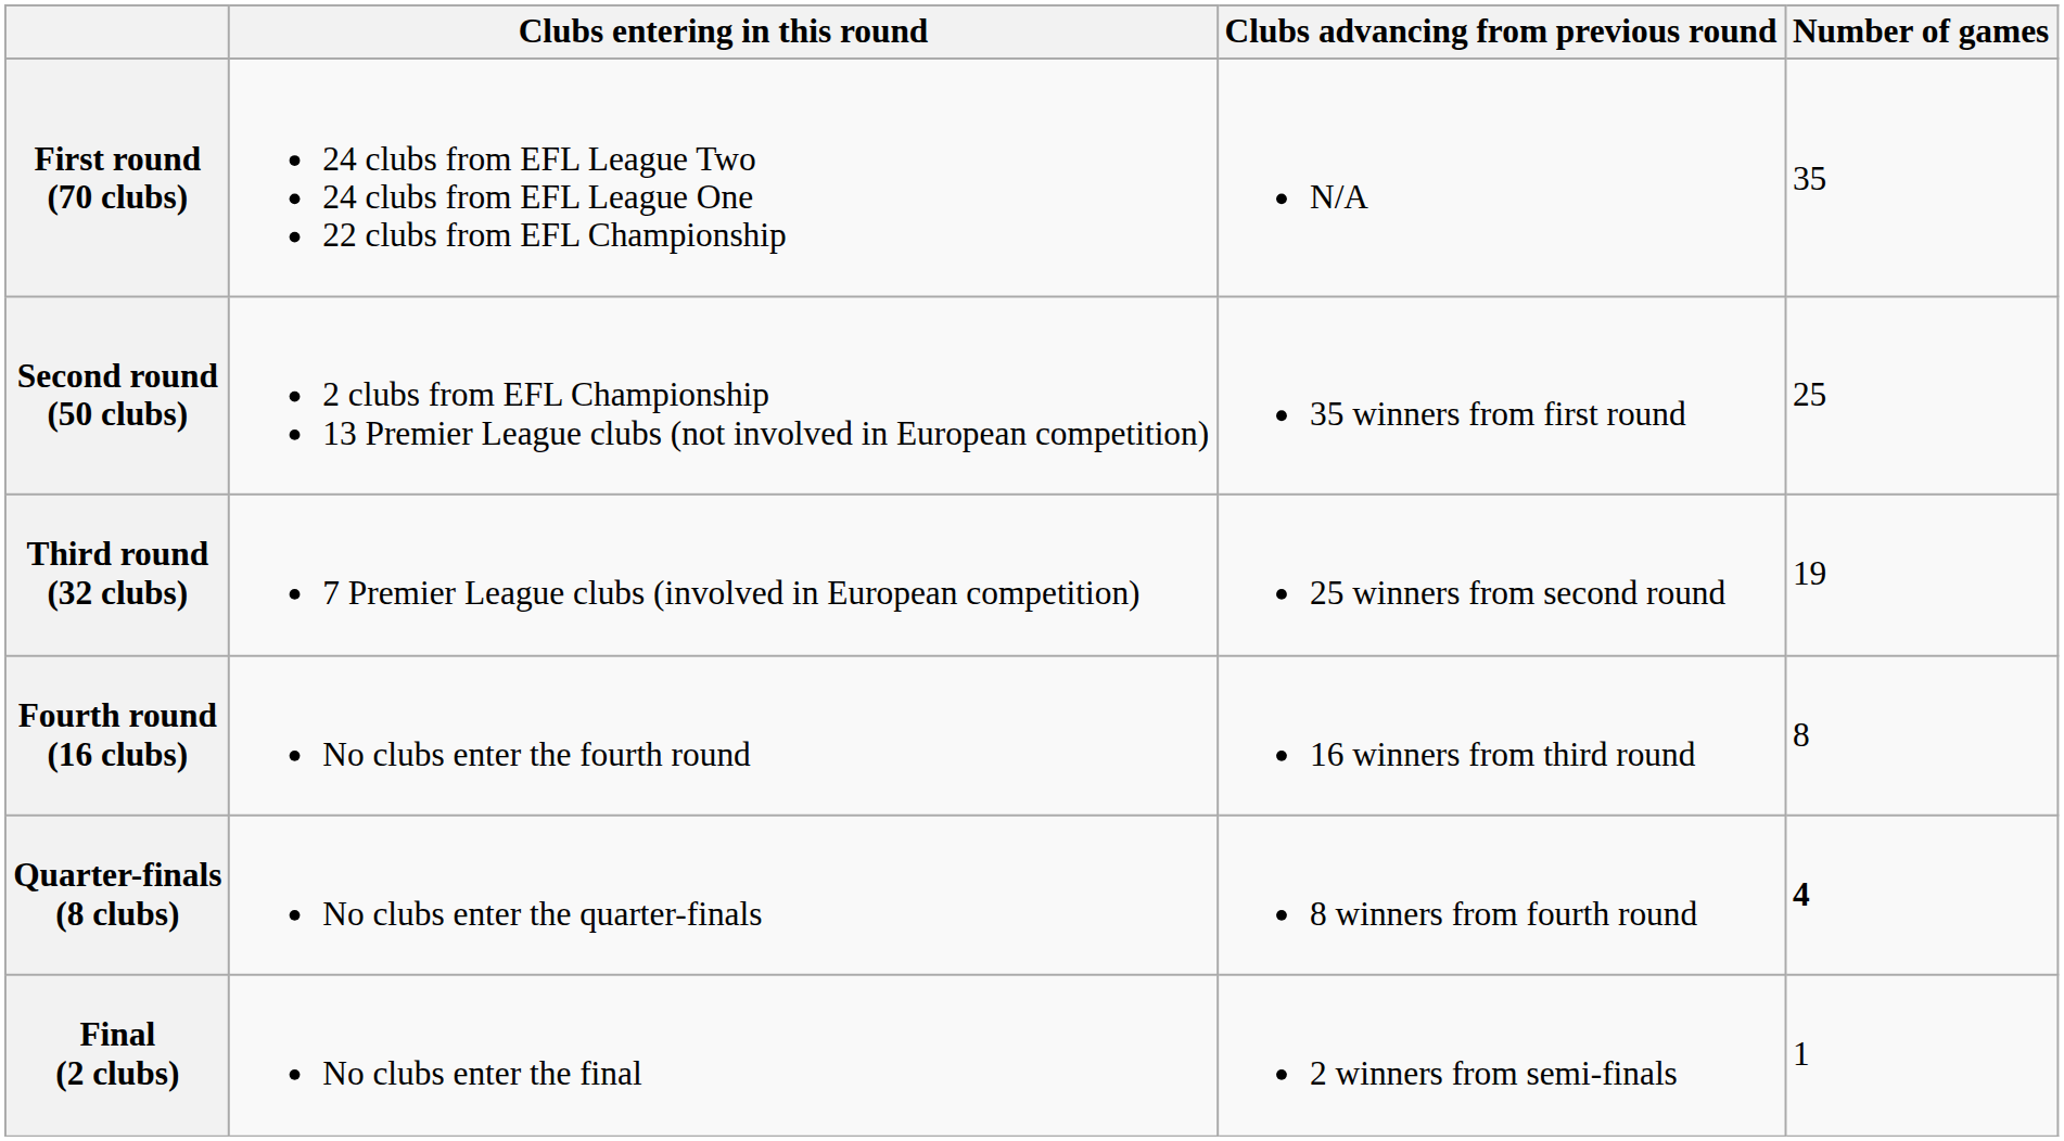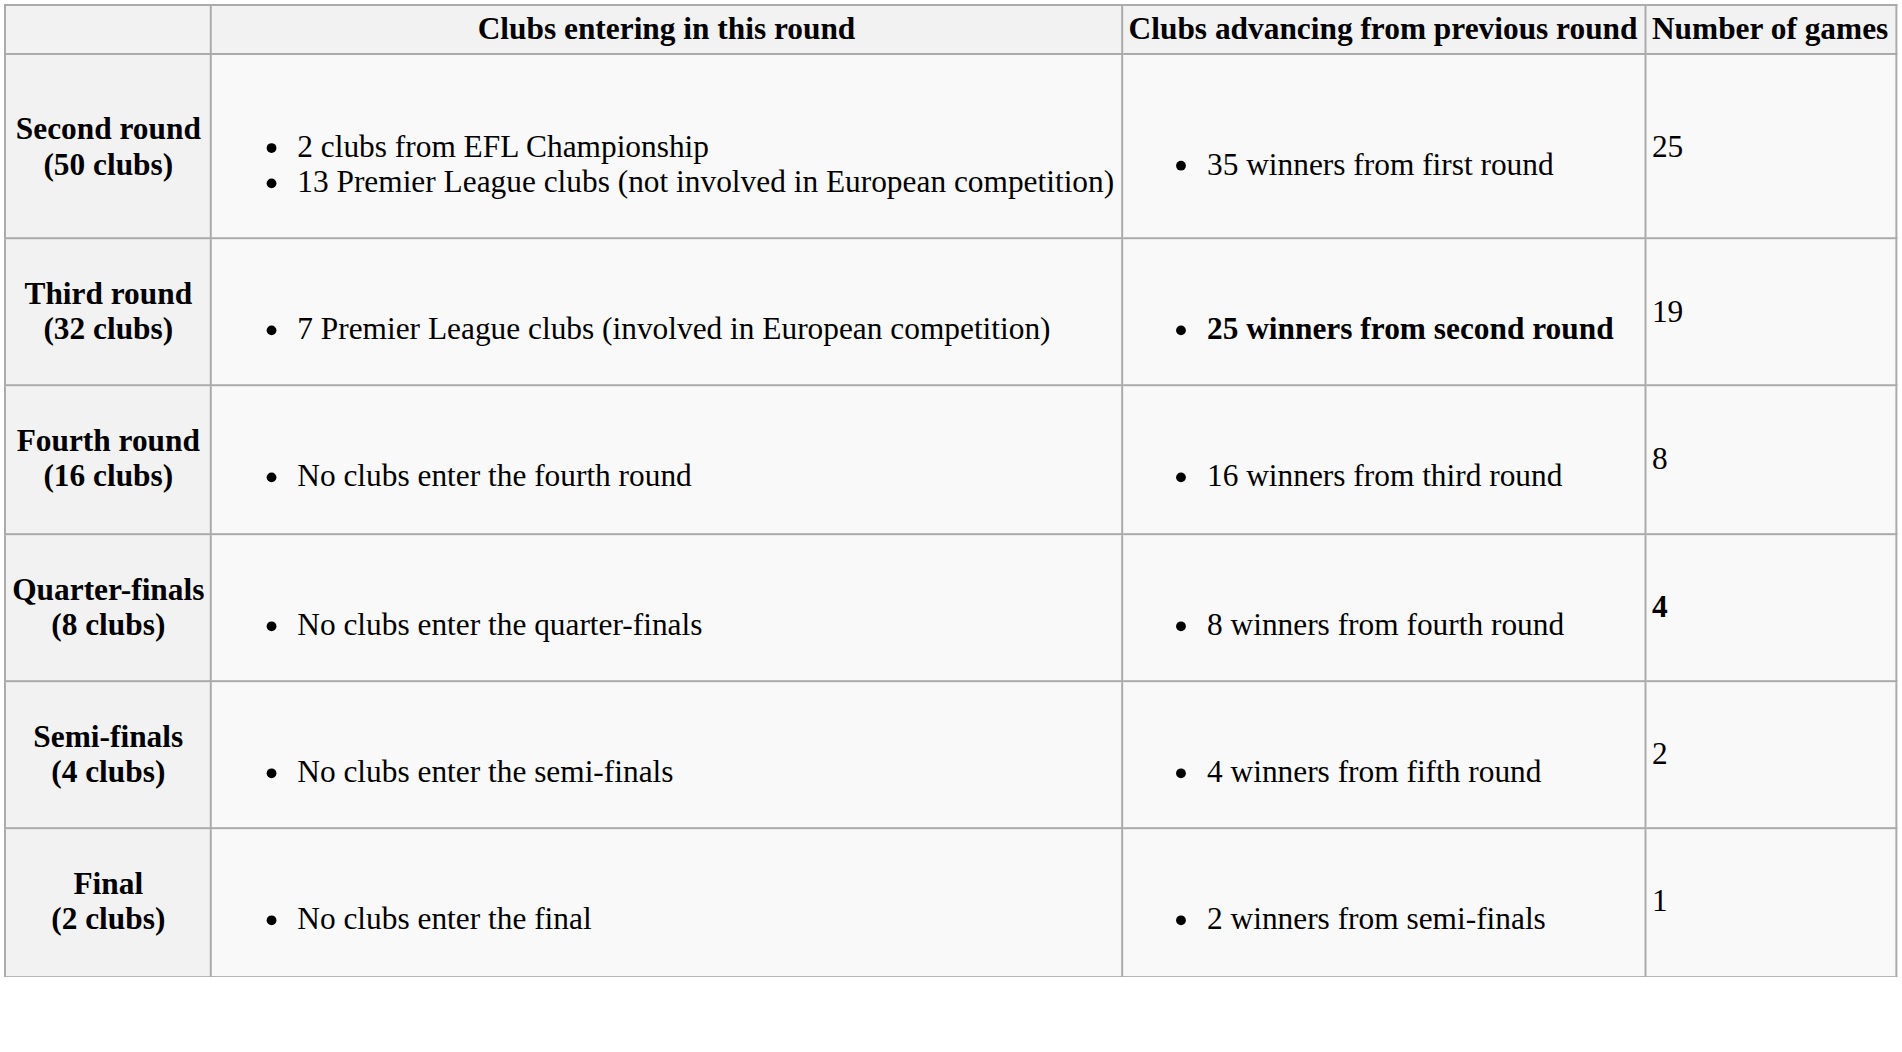- row: First round (70 clubs) | 24 clubs from EFL League Two 24 clubs from EFL League One 22 clubs from EFL Championship | N/A | 35
Third round (32 clubs) | Clubs advancing from previous round: normal -> bold
+ row: Semi-finals (4 clubs) | No clubs enter the semi-finals | 4 winners from fifth round | 2
